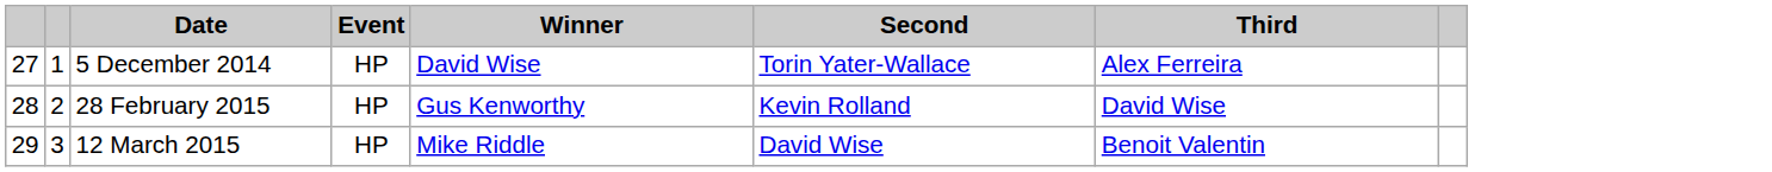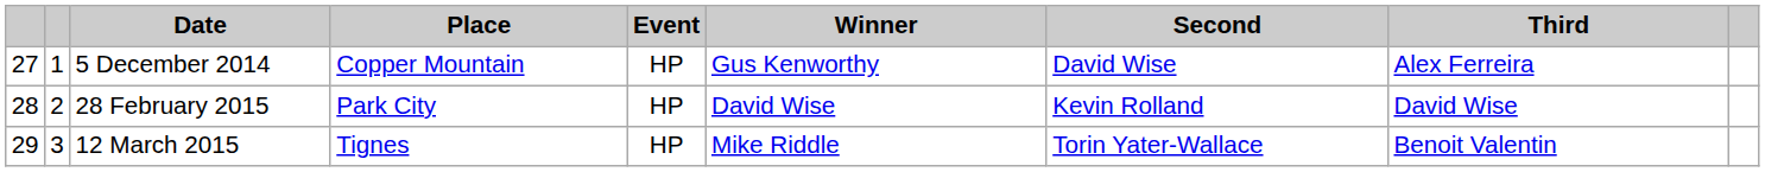+ column: Place | Copper Mountain | Park City | Tignes
5 December 2014 | Winner: David Wise -> Gus Kenworthy
5 December 2014 | Second: Torin Yater-Wallace -> David Wise
28 February 2015 | Winner: Gus Kenworthy -> David Wise
12 March 2015 | Second: David Wise -> Torin Yater-Wallace
